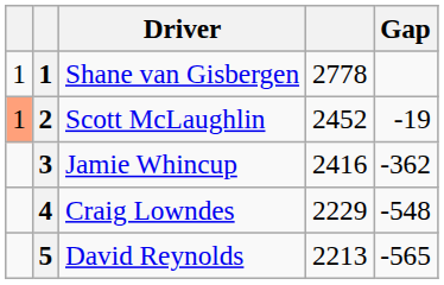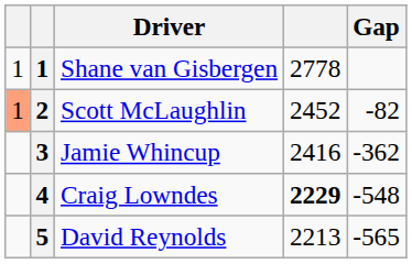Scott McLaughlin | Gap: -19 -> -82
Craig Lowndes | column 4: normal -> bold
